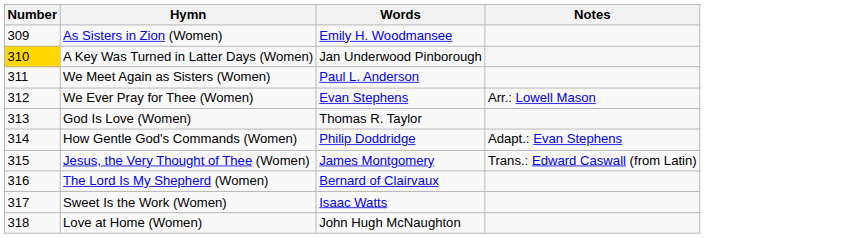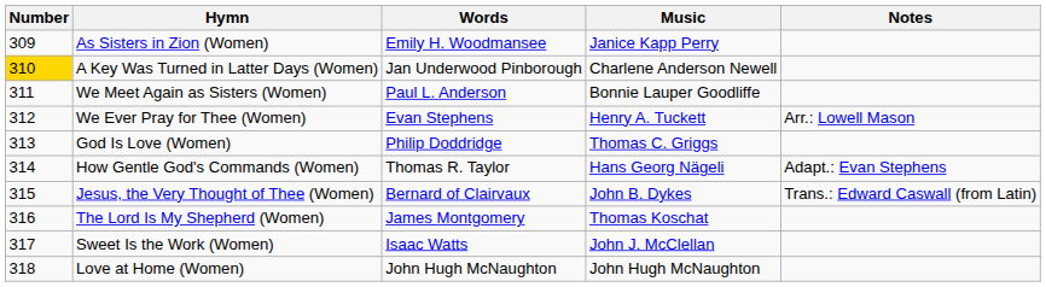+ column: Music | Janice Kapp Perry | Charlene Anderson Newell | Bonnie Lauper Goodliffe | Henry A. Tuckett | Thomas C. Griggs | Hans Georg Nägeli | John B. Dykes | Thomas Koschat | John J. McClellan | John Hugh McNaughton
God Is Love (Women) | Words: Thomas R. Taylor -> Philip Doddridge
How Gentle God's Commands (Women) | Words: Philip Doddridge -> Thomas R. Taylor
Jesus, the Very Thought of Thee (Women) | Words: James Montgomery -> Bernard of Clairvaux
The Lord Is My Shepherd (Women) | Words: Bernard of Clairvaux -> James Montgomery
